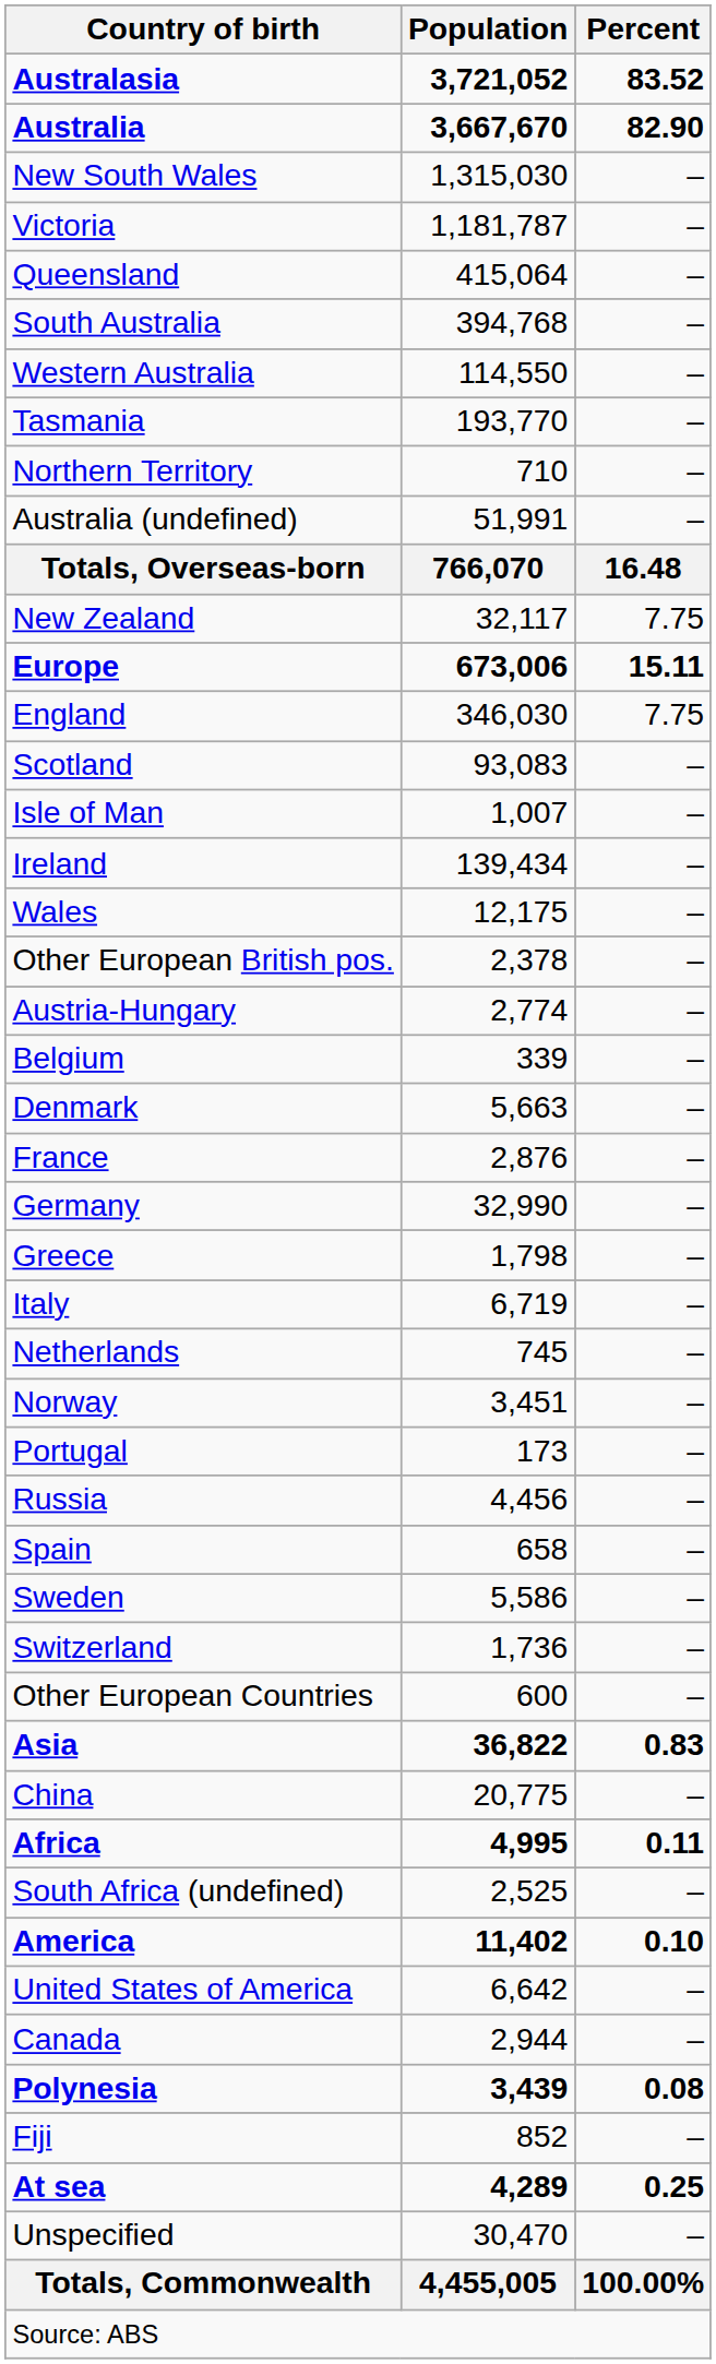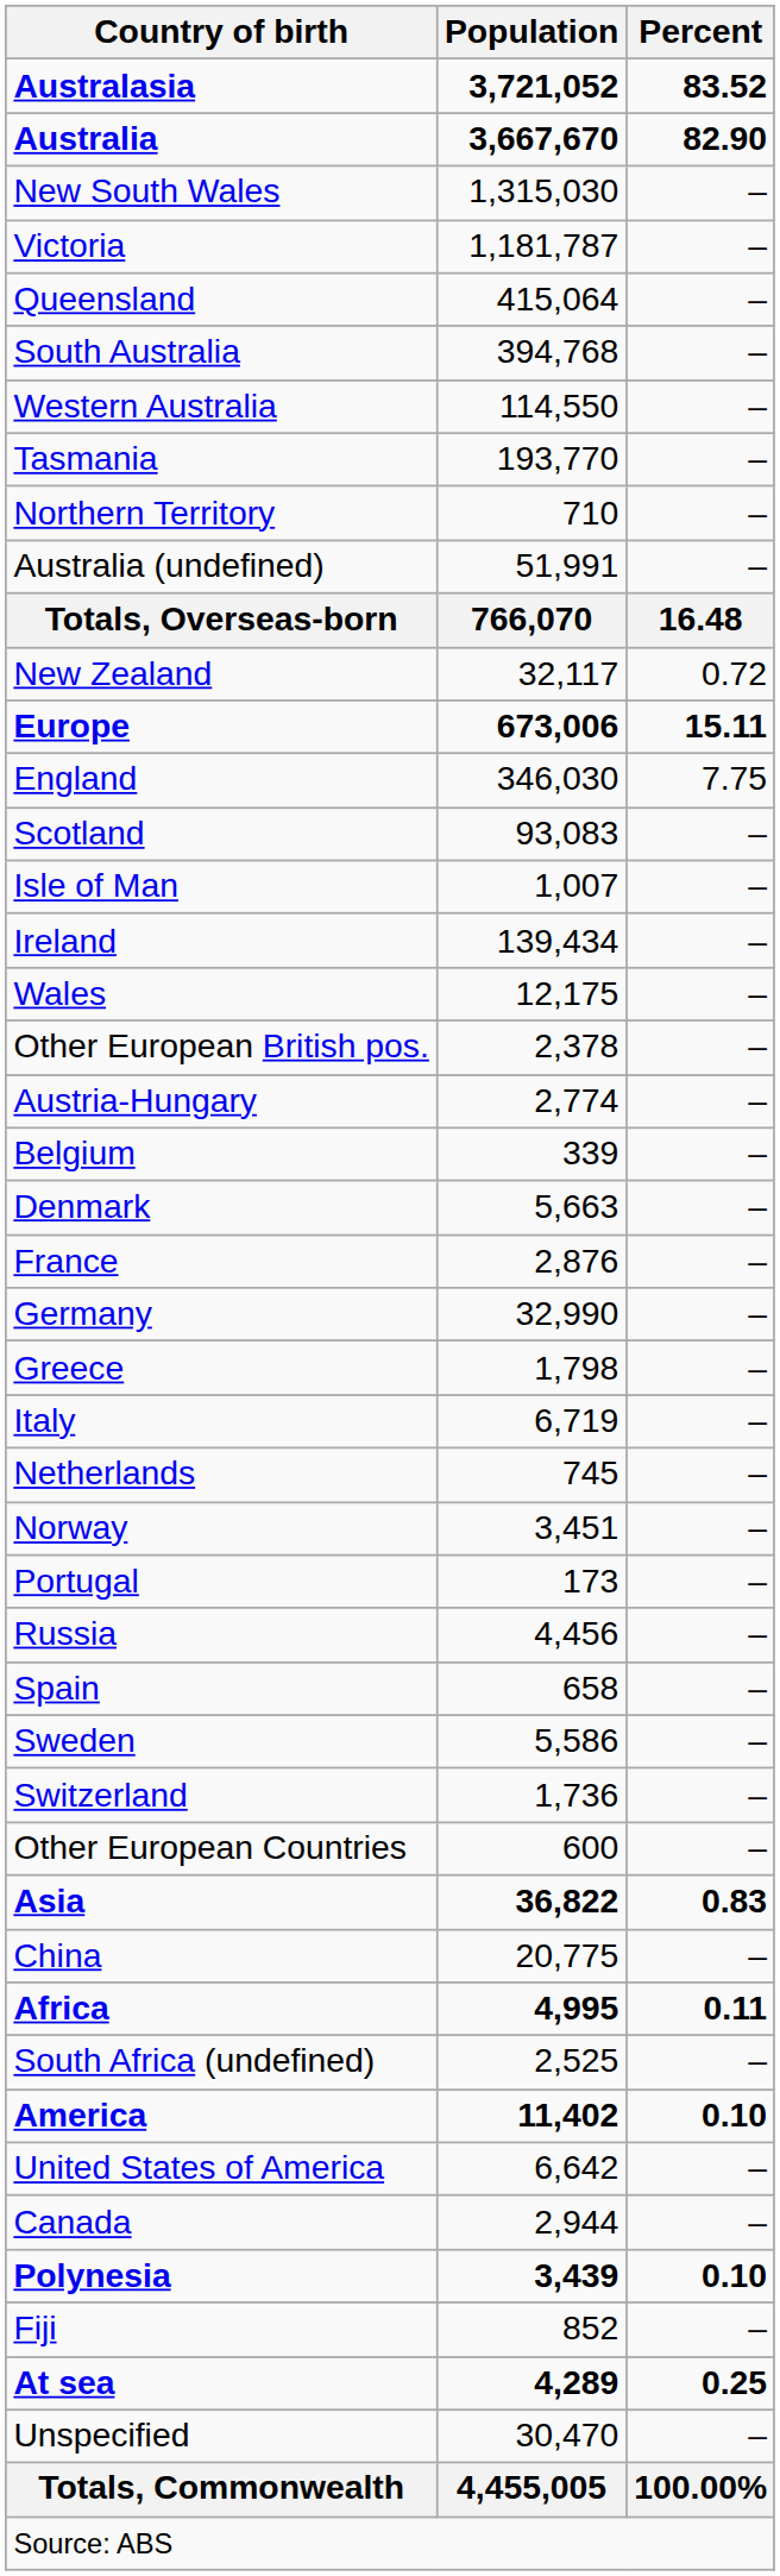New Zealand | Percent: 7.75 -> 0.72
Polynesia | Percent: 0.08 -> 0.10
